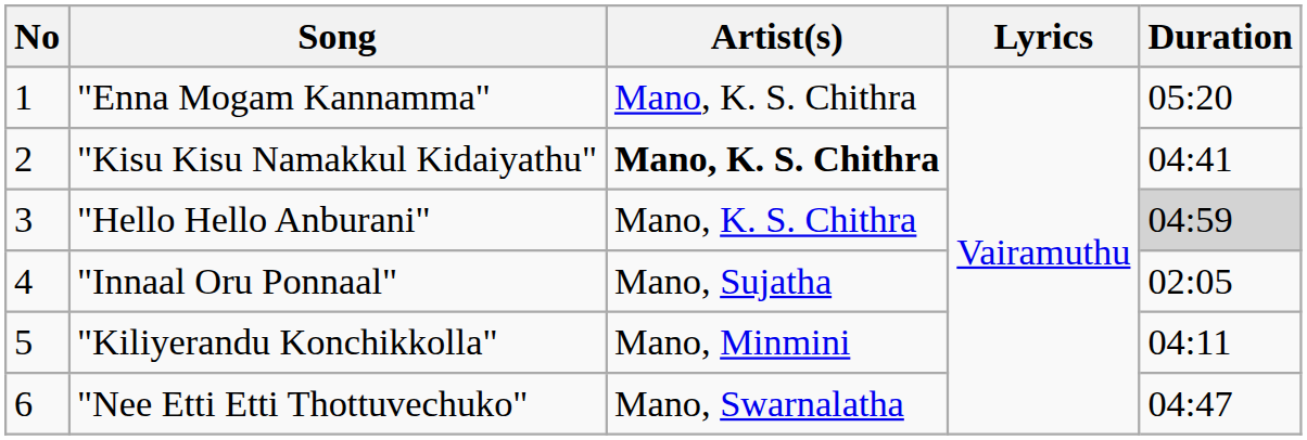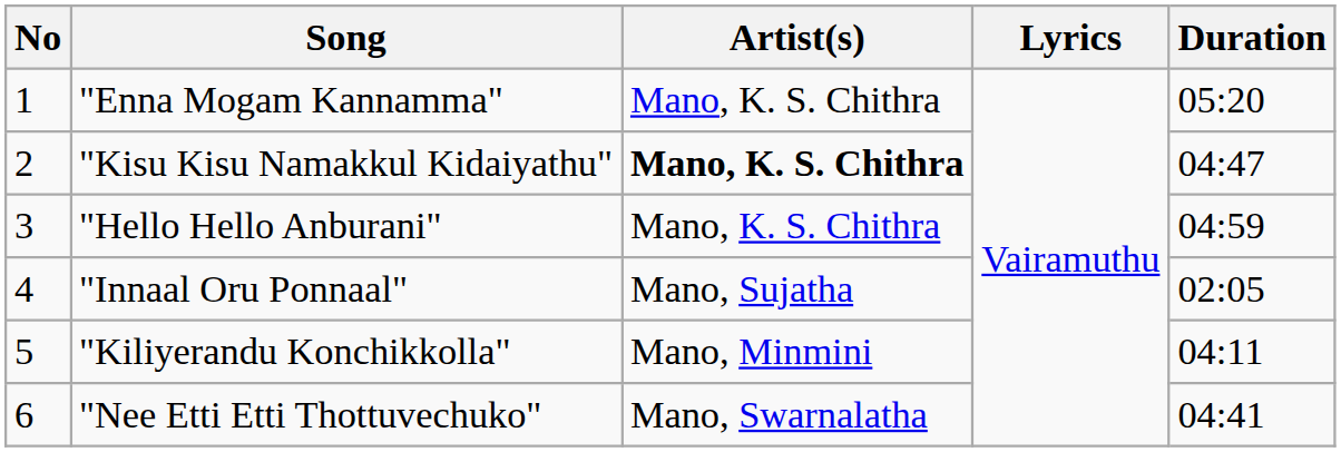"Kisu Kisu Namakkul Kidaiyathu" | Duration: 04:41 -> 04:47
"Hello Hello Anburani" | Duration: lightgrey background -> no background
"Nee Etti Etti Thottuvechuko" | Duration: 04:47 -> 04:41
